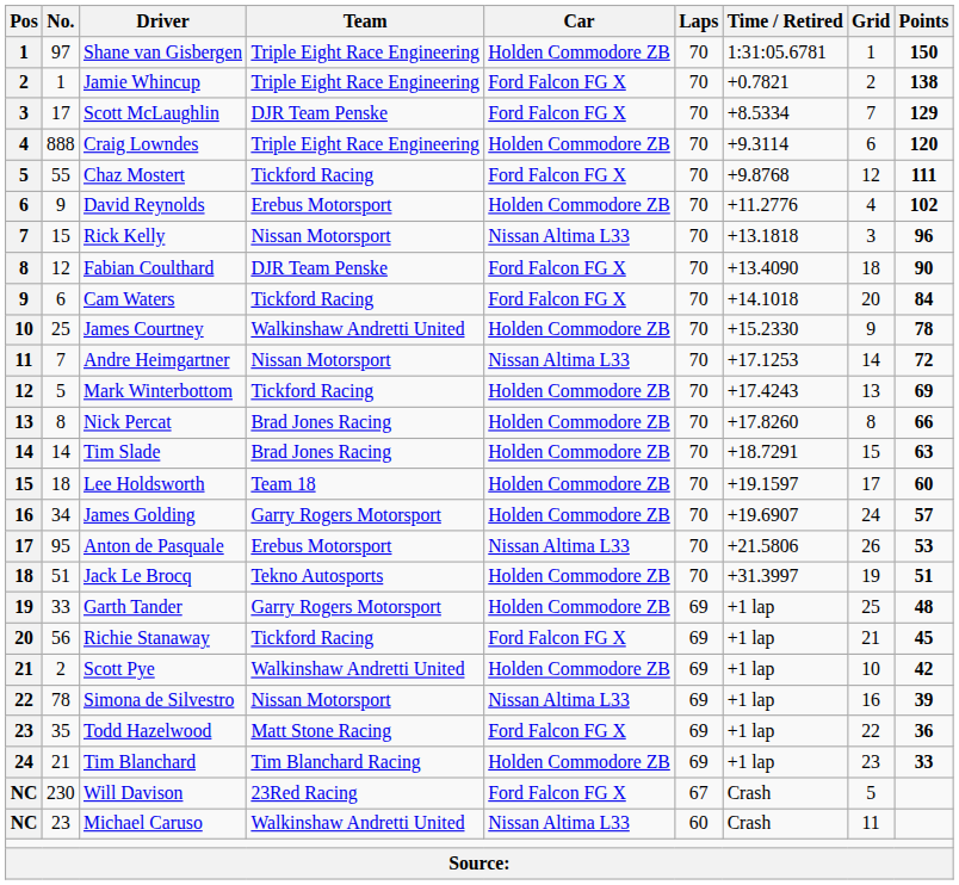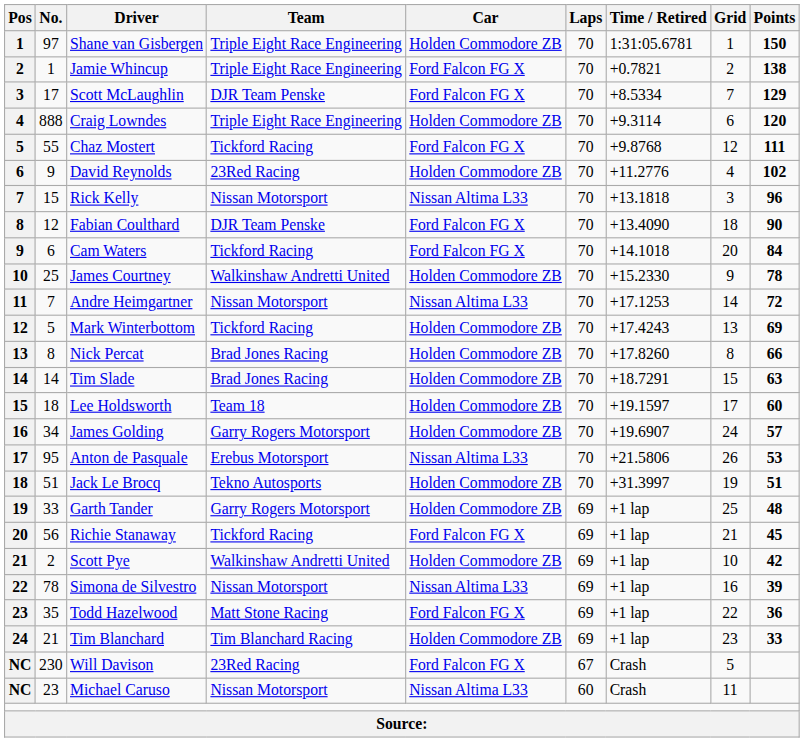David Reynolds | Team: Erebus Motorsport -> 23Red Racing
Michael Caruso | Team: Walkinshaw Andretti United -> Nissan Motorsport
